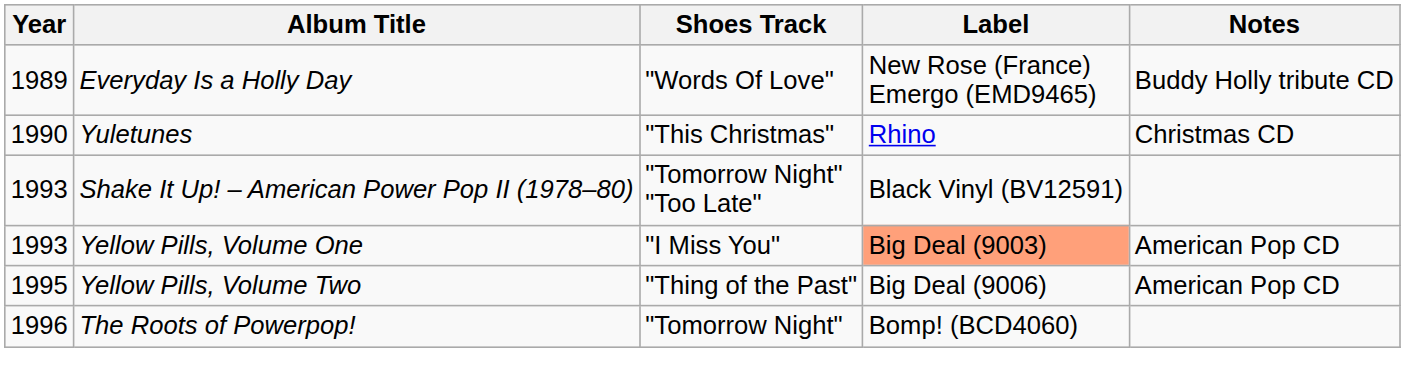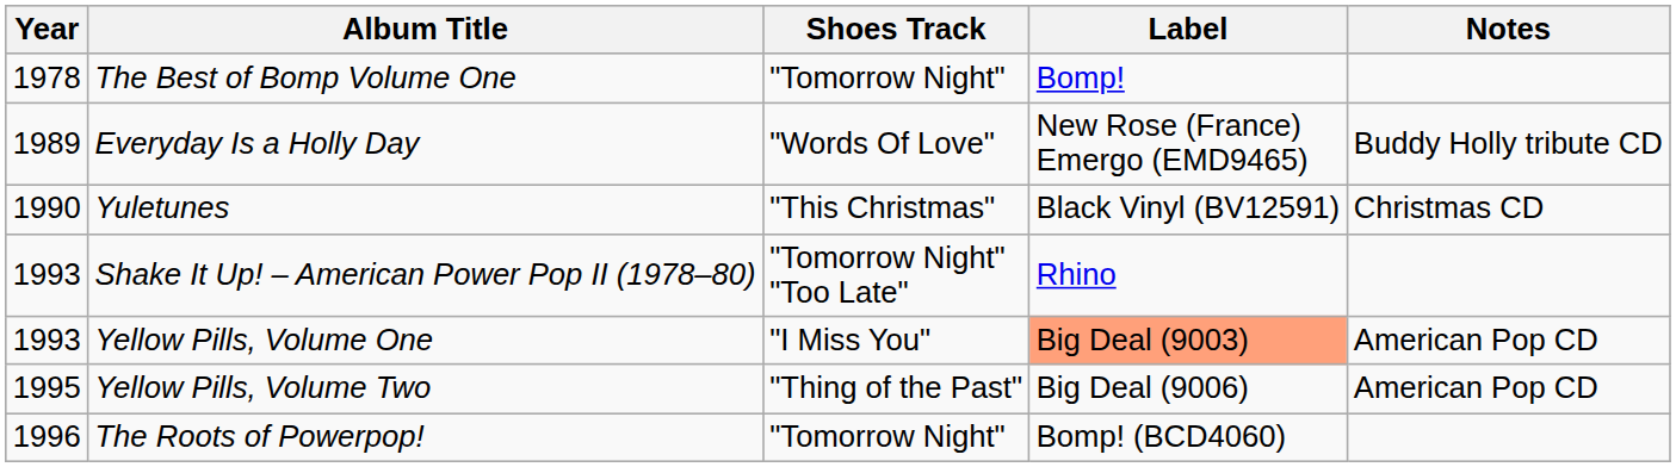+ row: 1978 | The Best of Bomp Volume One | "Tomorrow Night" | Bomp!
Yuletunes | Label: Rhino -> Black Vinyl (BV12591)
Shake It Up! – American Power Pop II (1978–80) | Label: Black Vinyl (BV12591) -> Rhino
